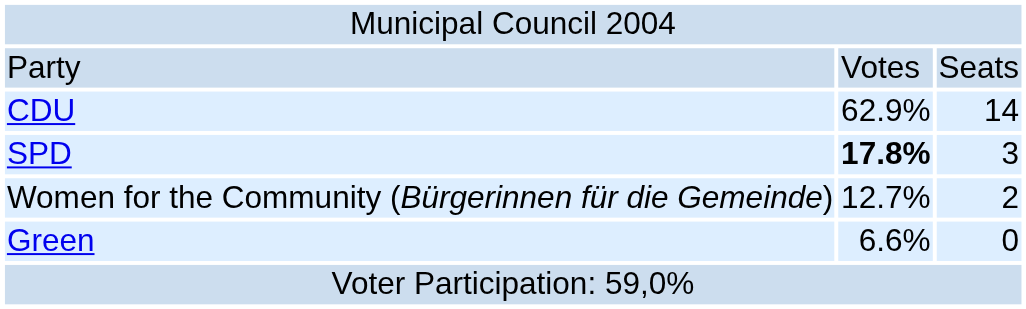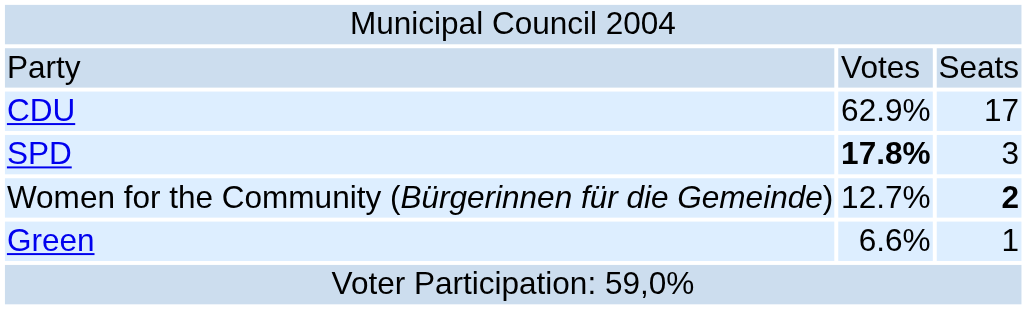CDU | column 3: 14 -> 17
Women for the Community (Bürgerinnen für die Gemeinde) | column 3: normal -> bold
Green | column 3: 0 -> 1
